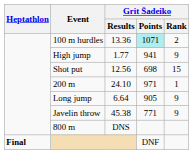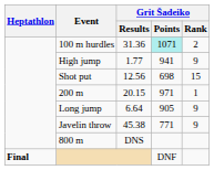100 m hurdles | Grit Šadeiko / Results: 13.36 -> 31.36
200 m | Grit Šadeiko / Results: 24.10 -> 20.15
